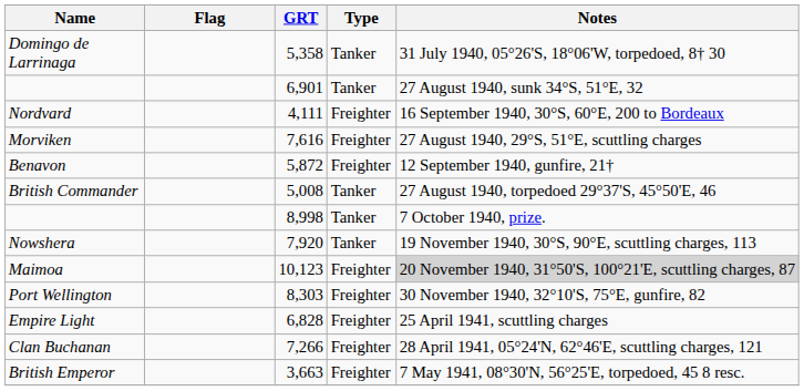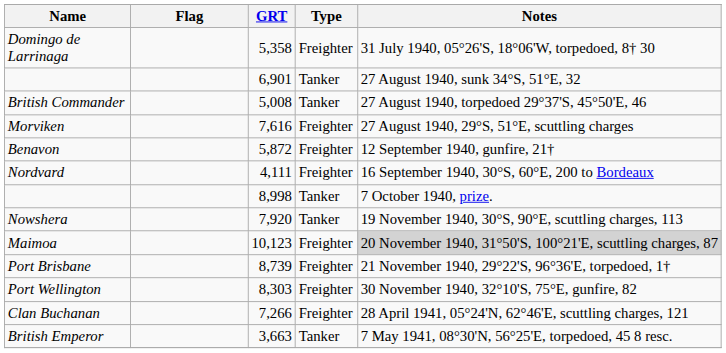Domingo de Larrinaga | Type: Tanker -> Freighter
rows swapped: British Commander <-> Nordvard
+ row: Port Brisbane | 8,739 | Freighter | 21 November 1940, 29°22'S, 96°36'E, torpedoed, 1†
- row: Empire Light | 6,828 | Freighter | 25 April 1941, scuttling charges
British Emperor | Type: Freighter -> Tanker
